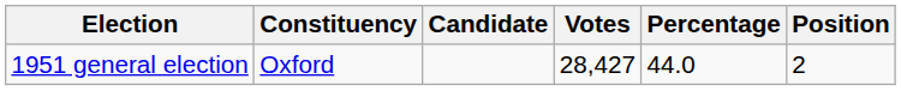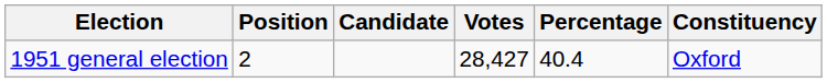columns swapped: Constituency <-> Position
1951 general election | Percentage: 44.0 -> 40.4
